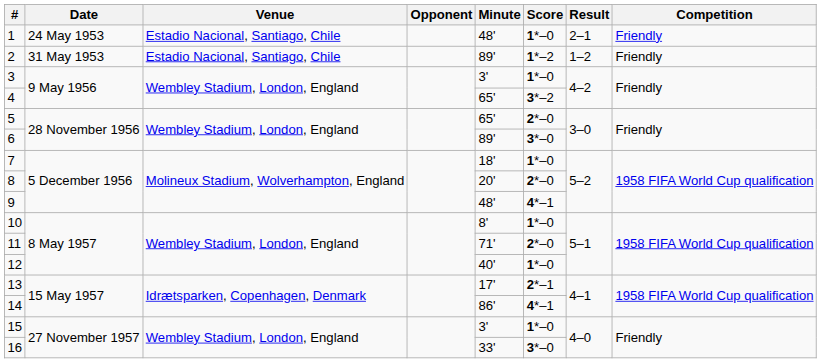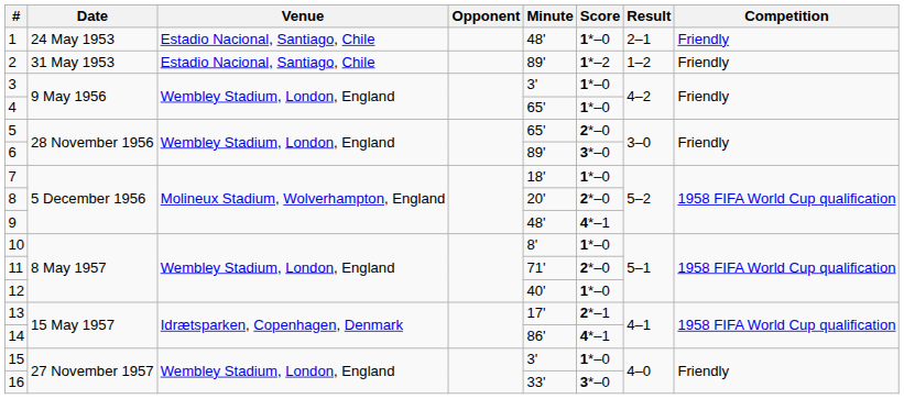4 | Score: 3*–2 -> 1*–0
